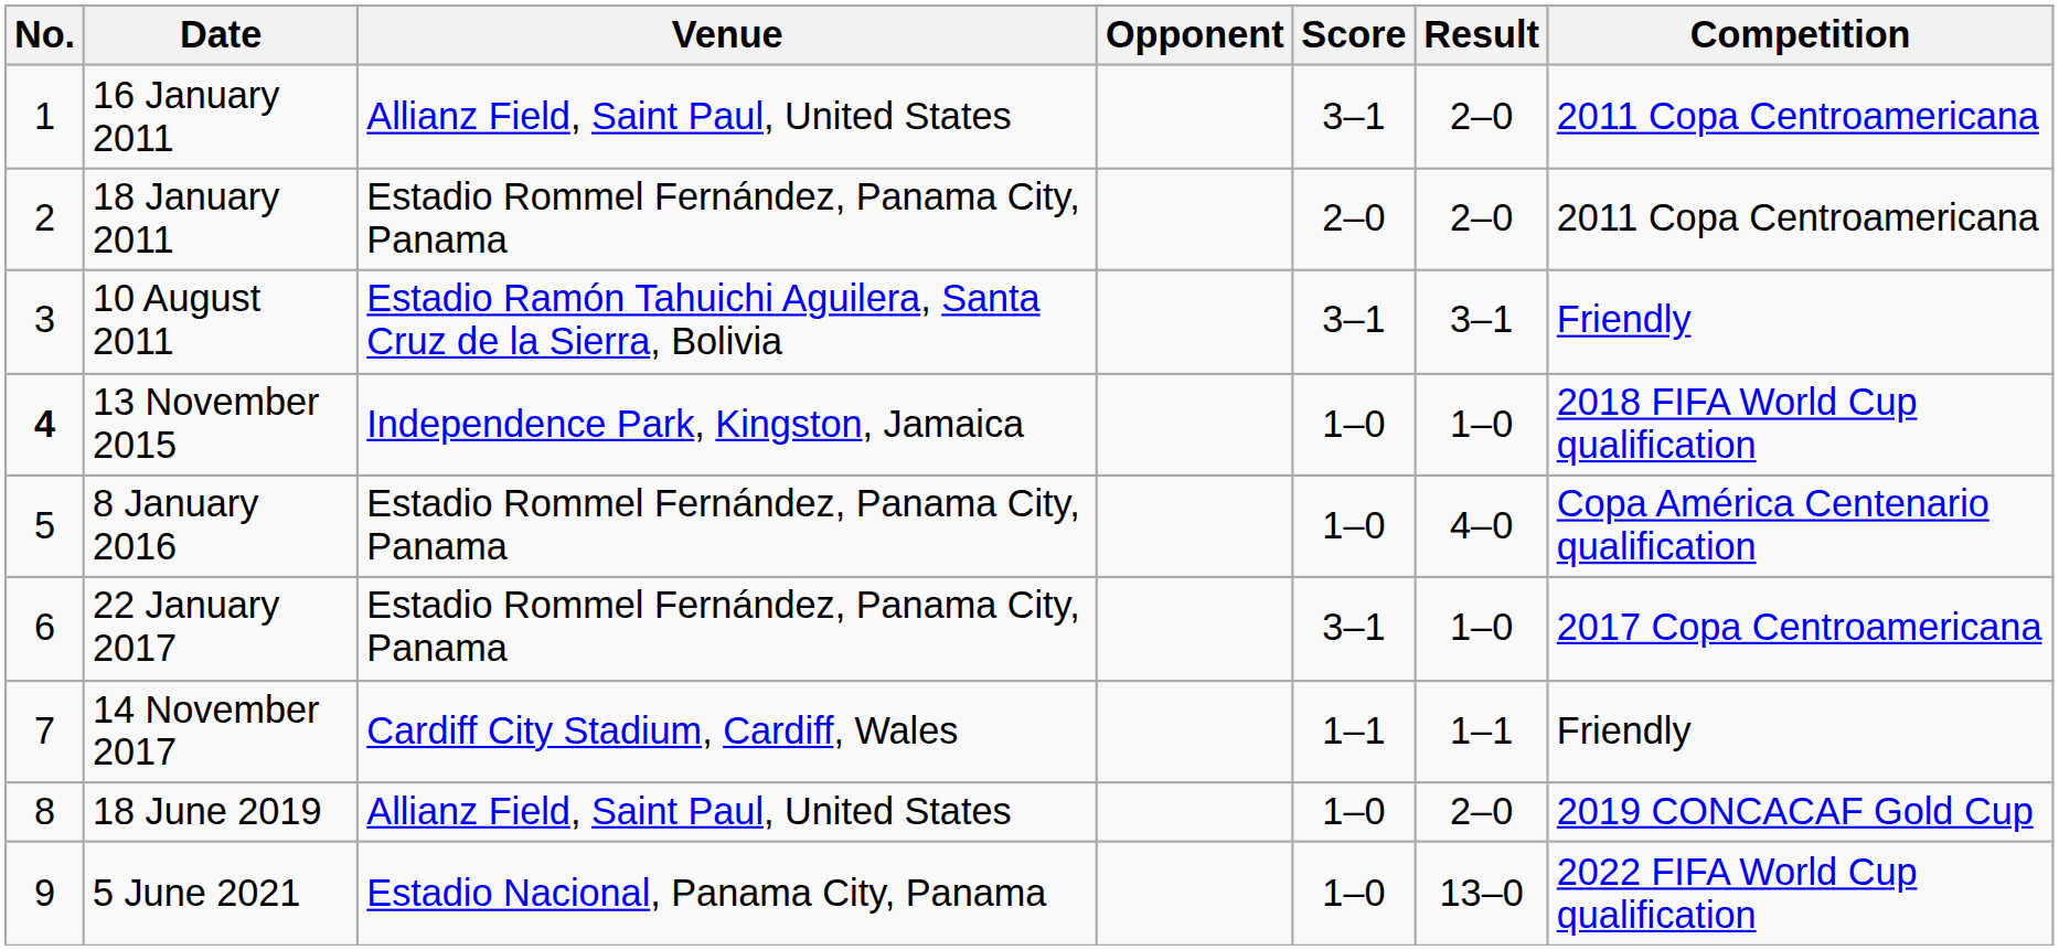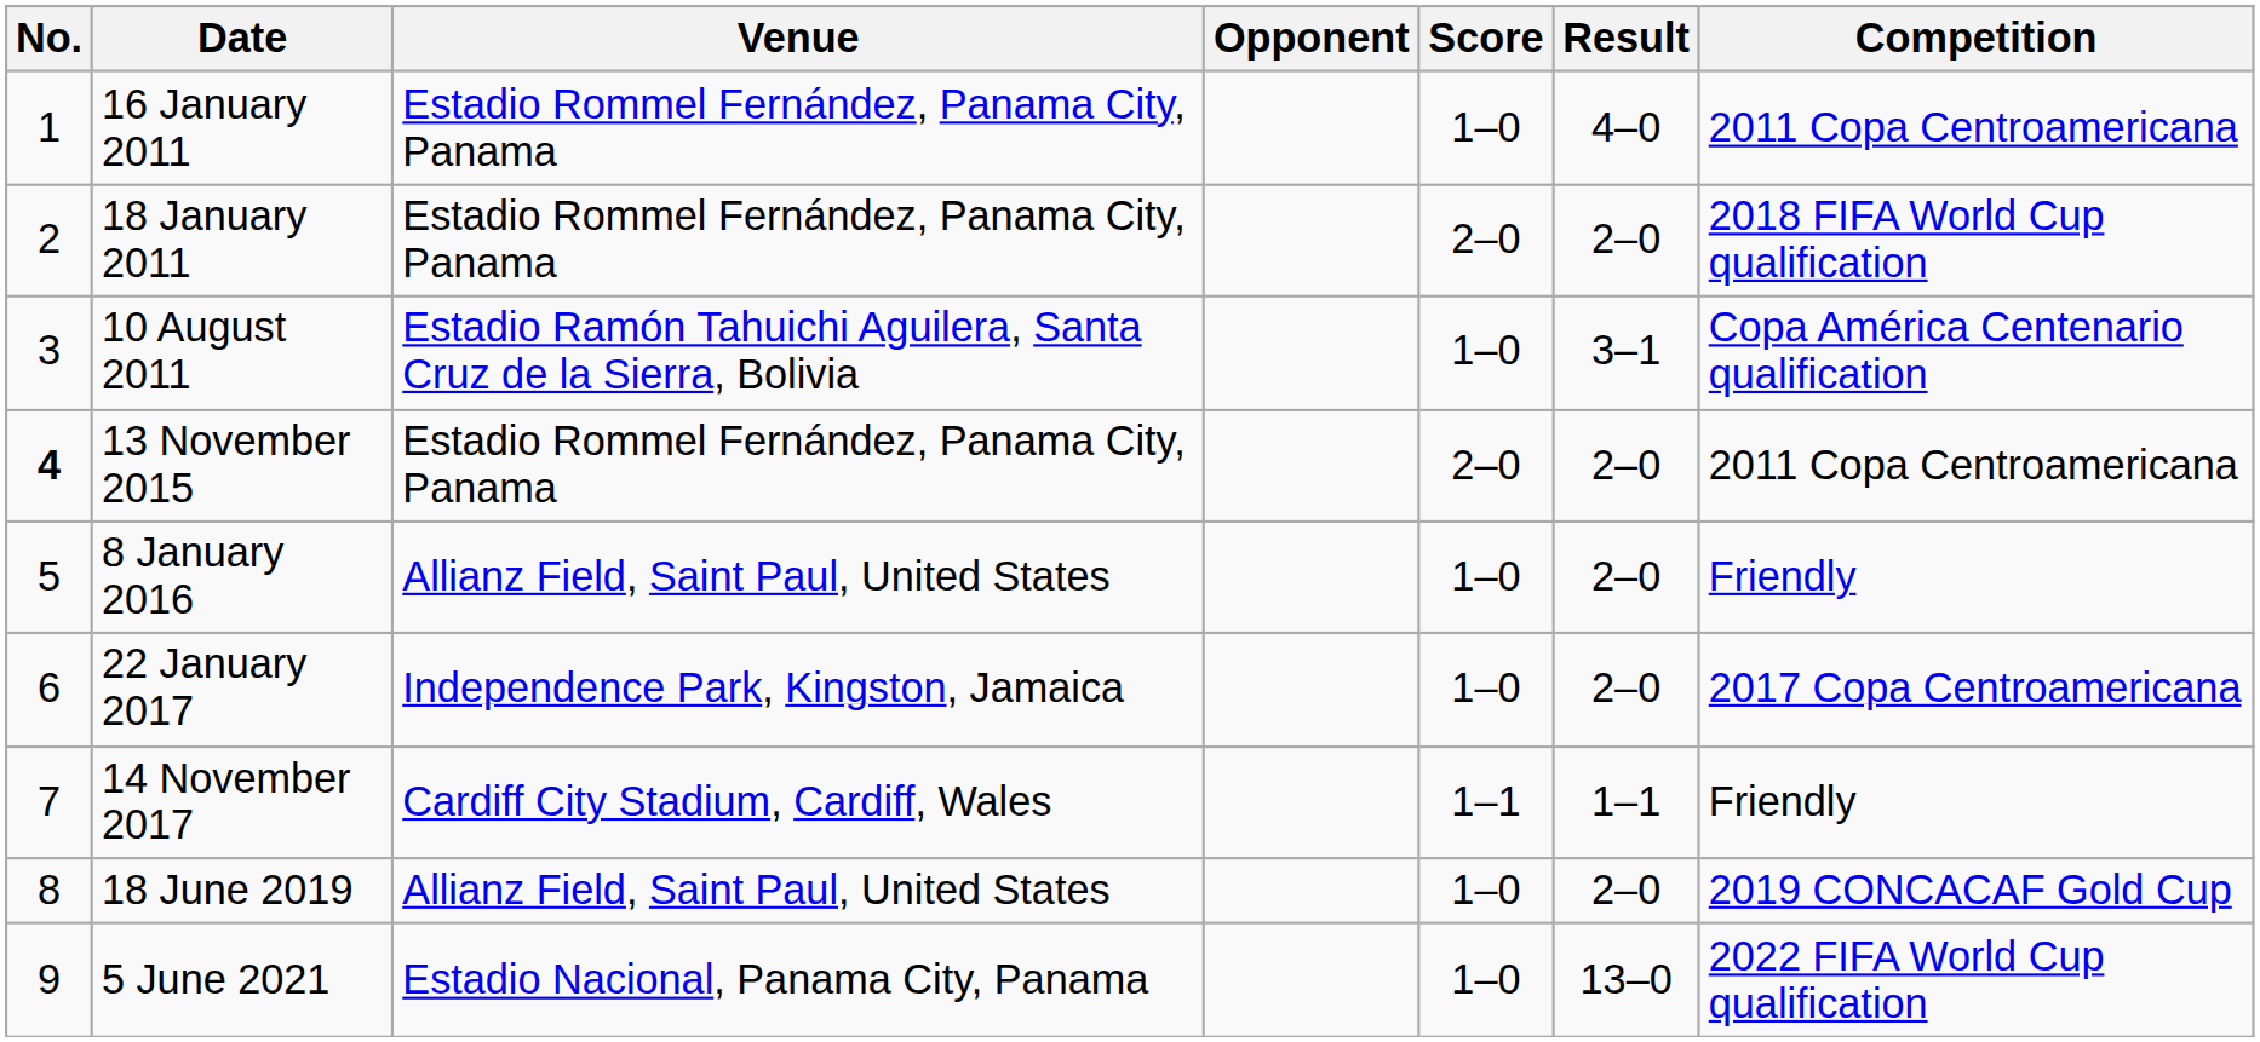16 January 2011 | Venue: Allianz Field, Saint Paul, United States -> Estadio Rommel Fernández, Panama City, Panama
16 January 2011 | Score: 3–1 -> 1–0
16 January 2011 | Result: 2–0 -> 4–0
18 January 2011 | Competition: 2011 Copa Centroamericana -> 2018 FIFA World Cup qualification
10 August 2011 | Score: 3–1 -> 1–0
10 August 2011 | Competition: Friendly -> Copa América Centenario qualification
13 November 2015 | Venue: Independence Park, Kingston, Jamaica -> Estadio Rommel Fernández, Panama City, Panama
13 November 2015 | Score: 1–0 -> 2–0
13 November 2015 | Result: 1–0 -> 2–0
13 November 2015 | Competition: 2018 FIFA World Cup qualification -> 2011 Copa Centroamericana
8 January 2016 | Venue: Estadio Rommel Fernández, Panama City, Panama -> Allianz Field, Saint Paul, United States
8 January 2016 | Result: 4–0 -> 2–0
8 January 2016 | Competition: Copa América Centenario qualification -> Friendly
22 January 2017 | Venue: Estadio Rommel Fernández, Panama City, Panama -> Independence Park, Kingston, Jamaica
22 January 2017 | Score: 3–1 -> 1–0
22 January 2017 | Result: 1–0 -> 2–0
